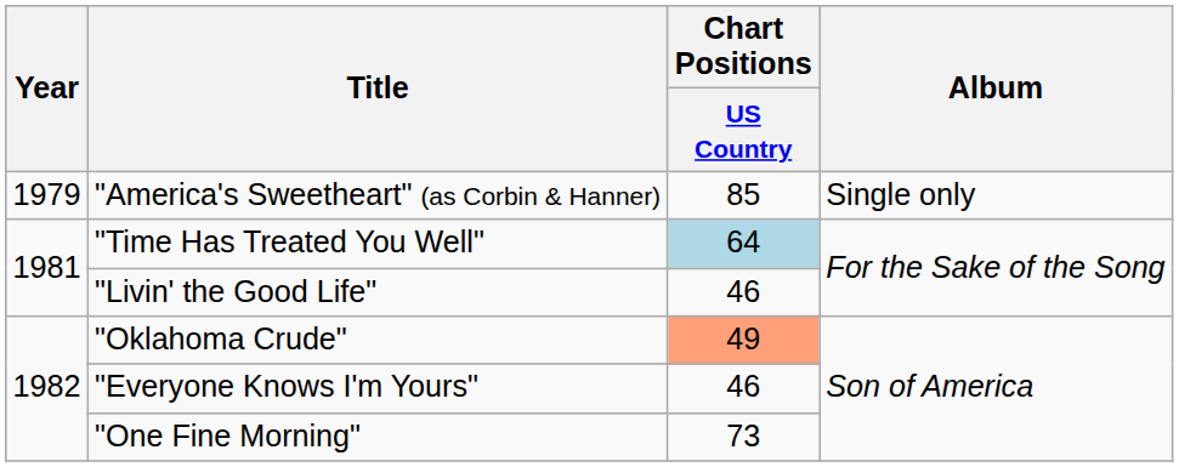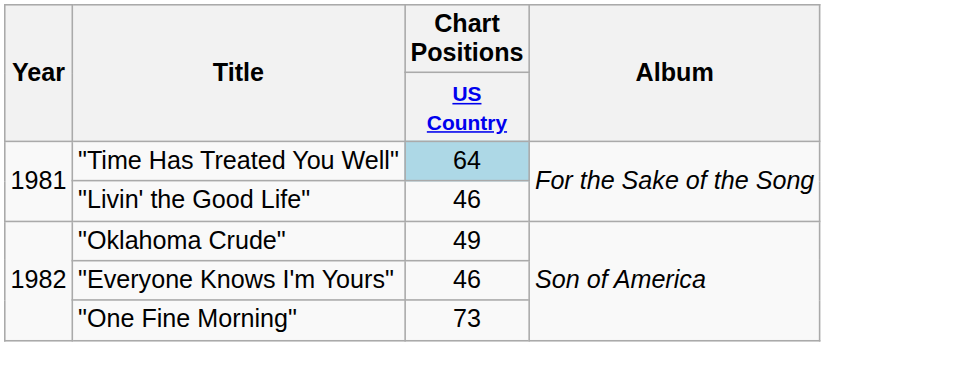- row: 1979 | "America's Sweetheart" (as Corbin & Hanner) | 85 | Single only
"Oklahoma Crude" | Chart Positions / US Country: lightsalmon background -> no background
